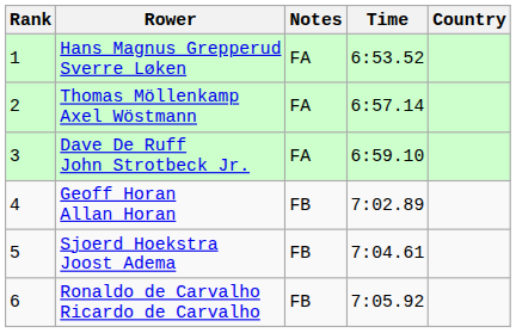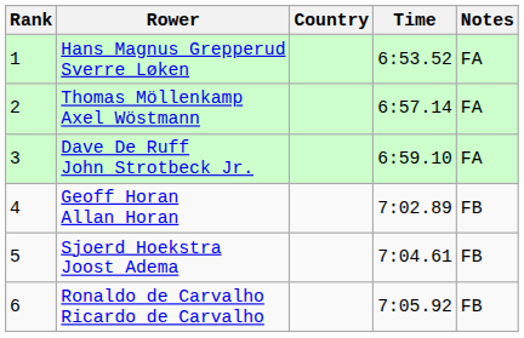columns swapped: Country <-> Notes
